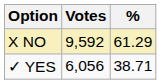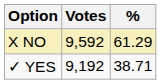✓ YES | Votes: 6,056 -> 9,192
